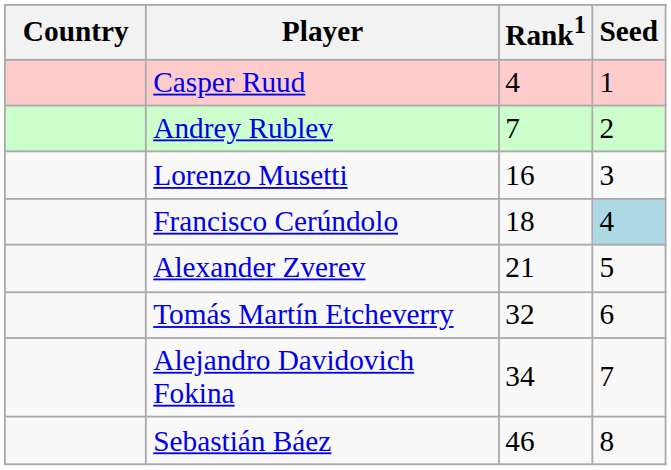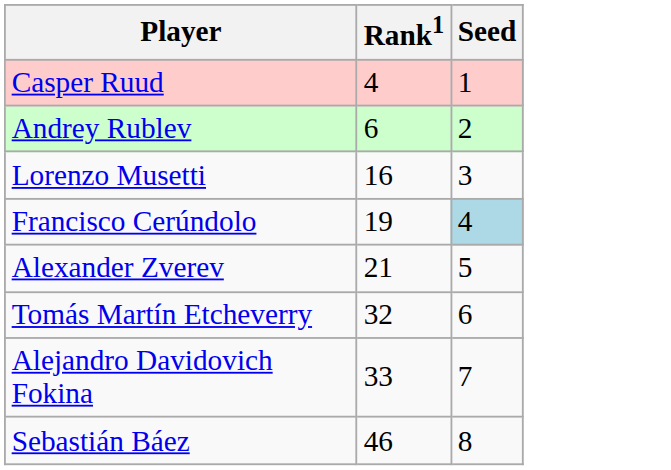- column: Country
Andrey Rublev | Rank1: 7 -> 6
Francisco Cerúndolo | Rank1: 18 -> 19
Alejandro Davidovich Fokina | Rank1: 34 -> 33
